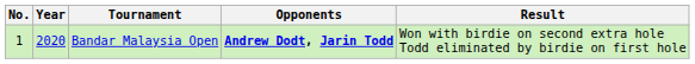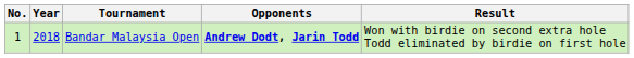Bandar Malaysia Open | Year: 2020 -> 2018
